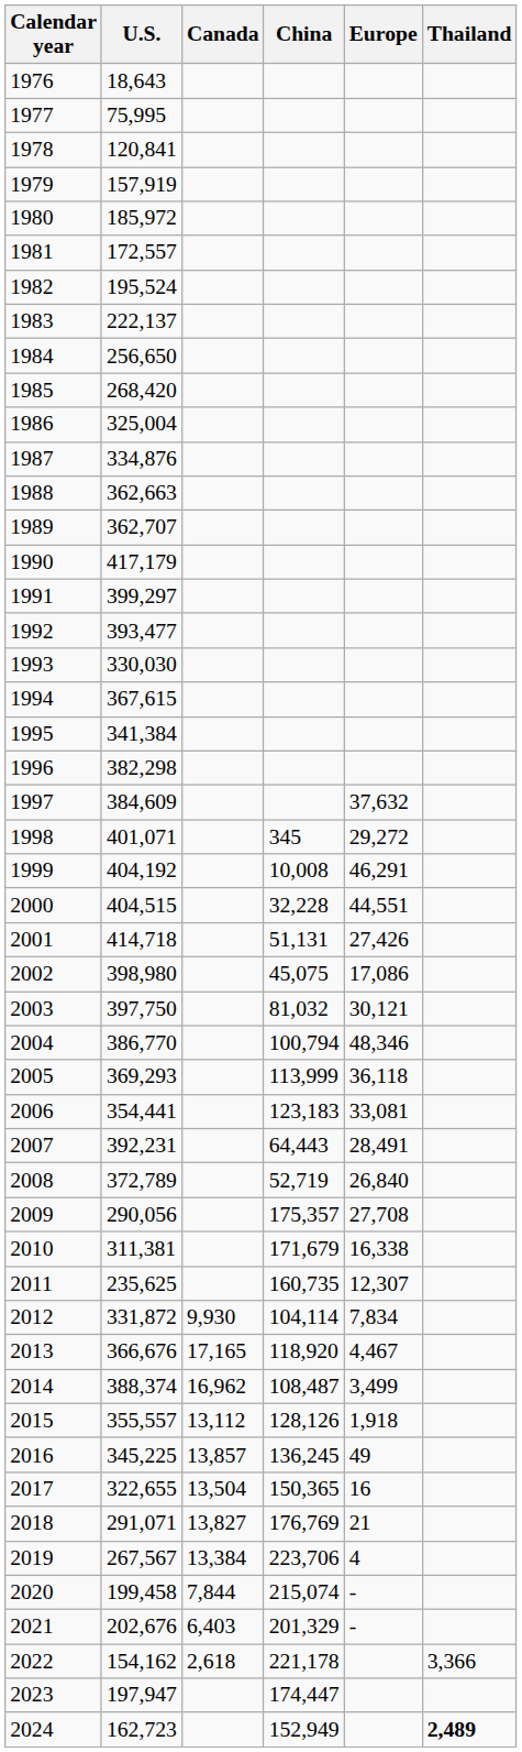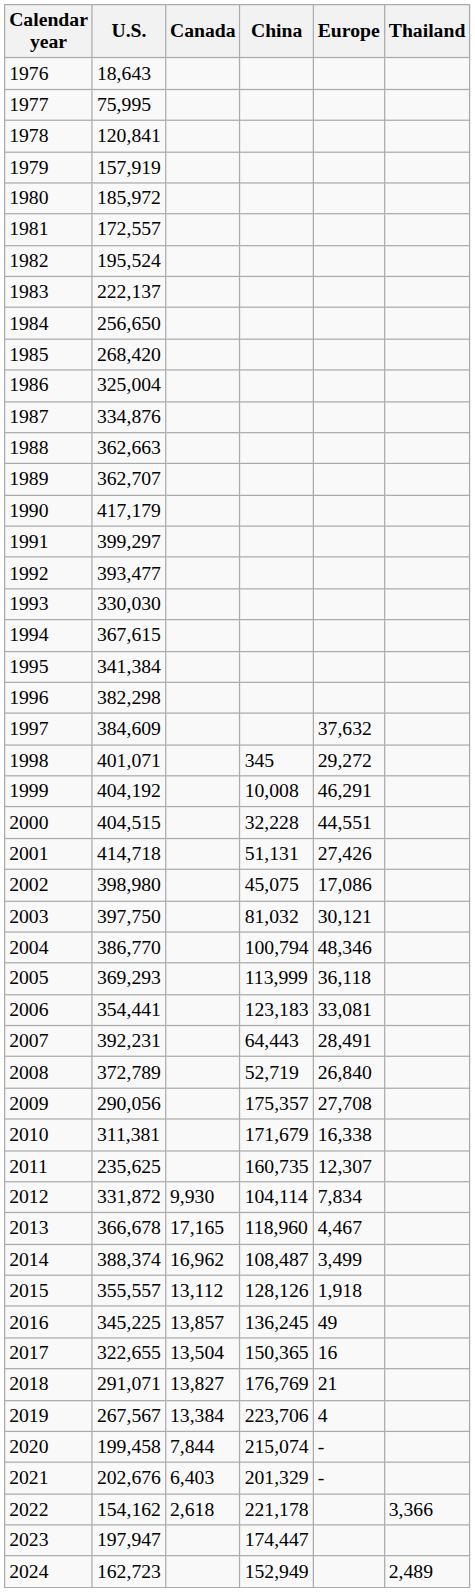2013 | U.S.: 366,676 -> 366,678
2013 | China: 118,920 -> 118,960
2024 | Thailand: bold -> normal
